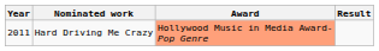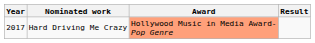Hard Driving Me Crazy | Year: 2011 -> 2017
